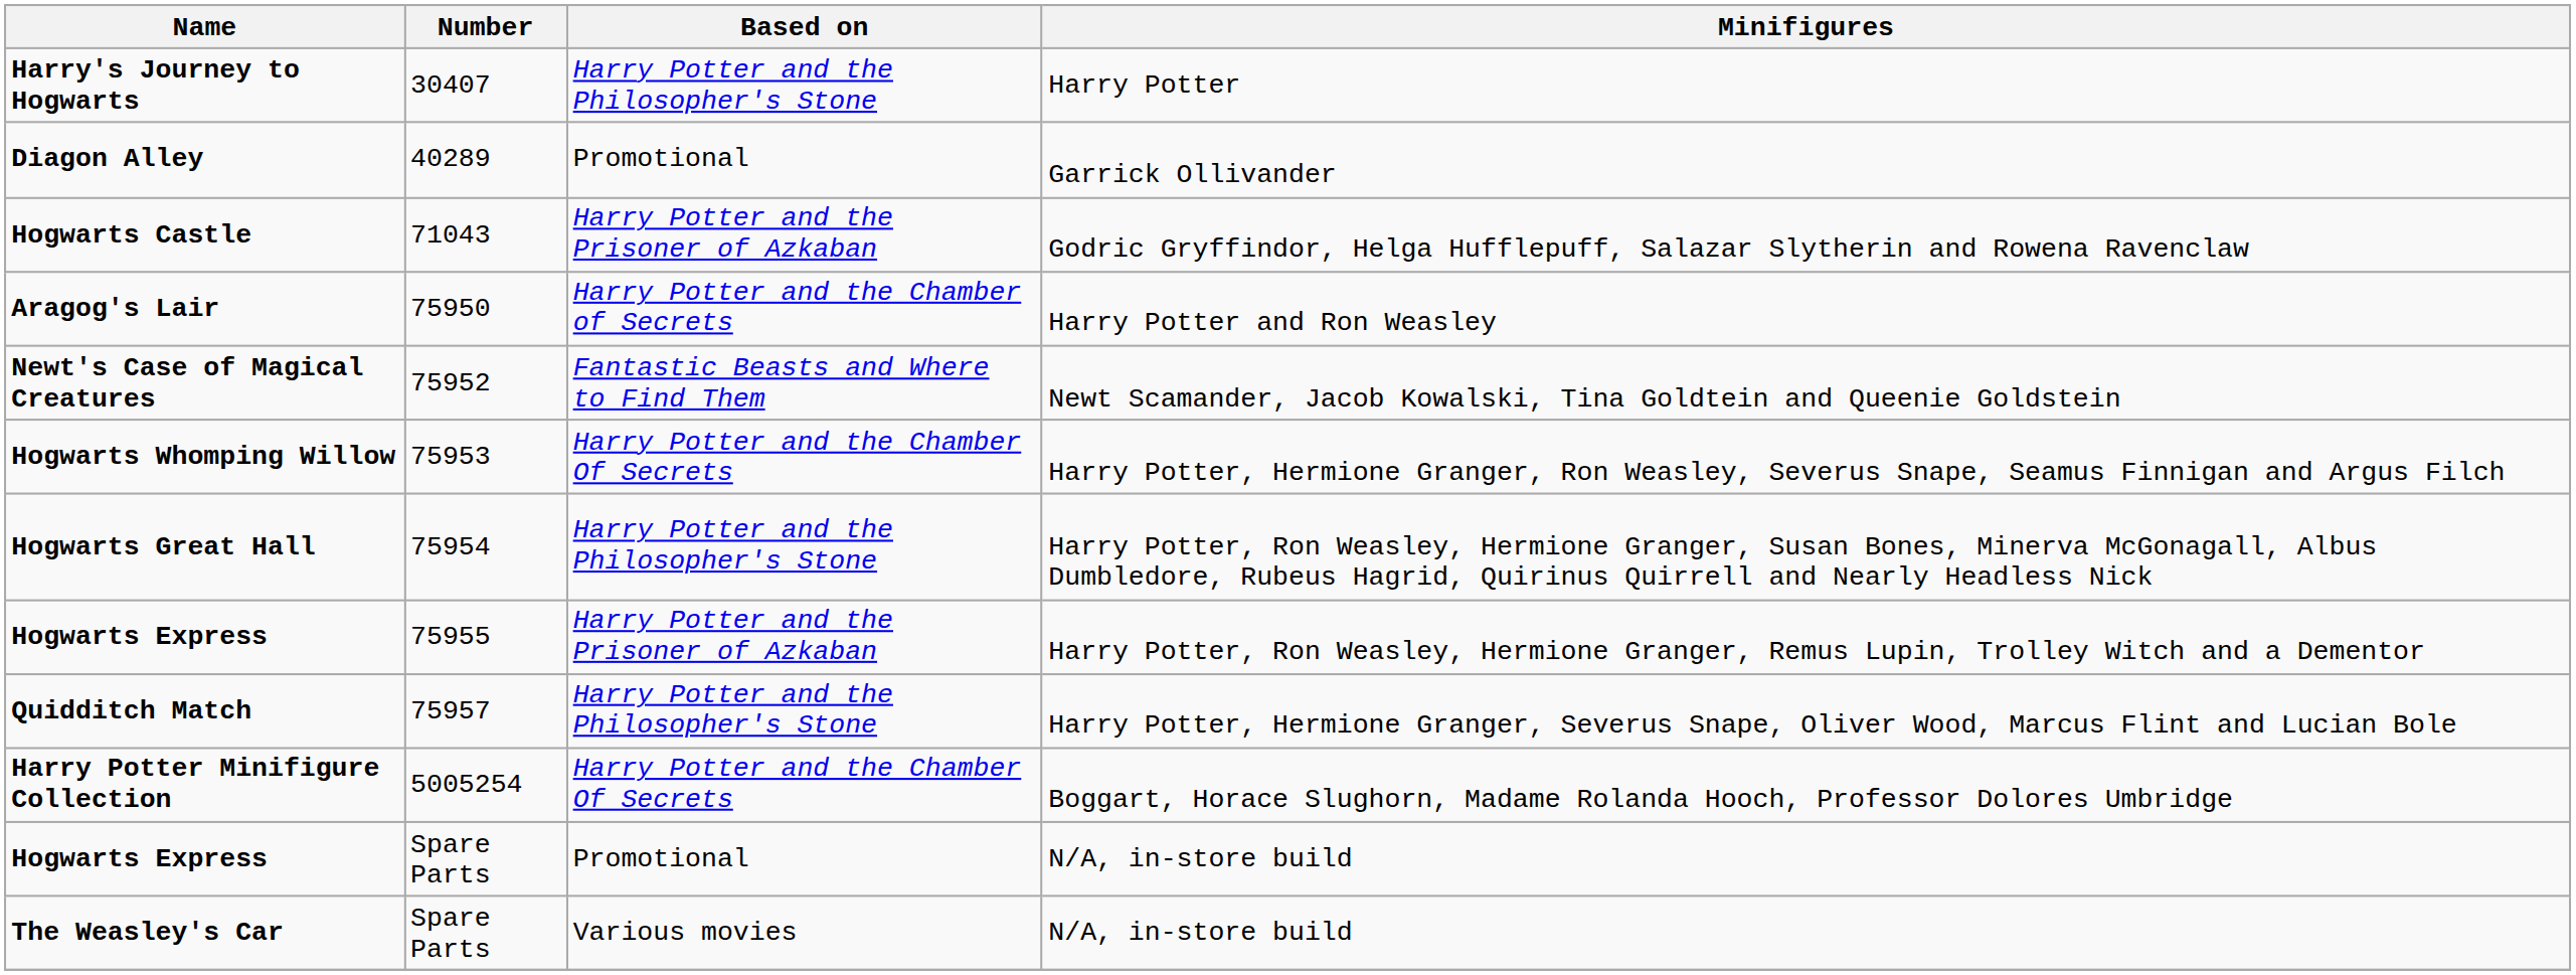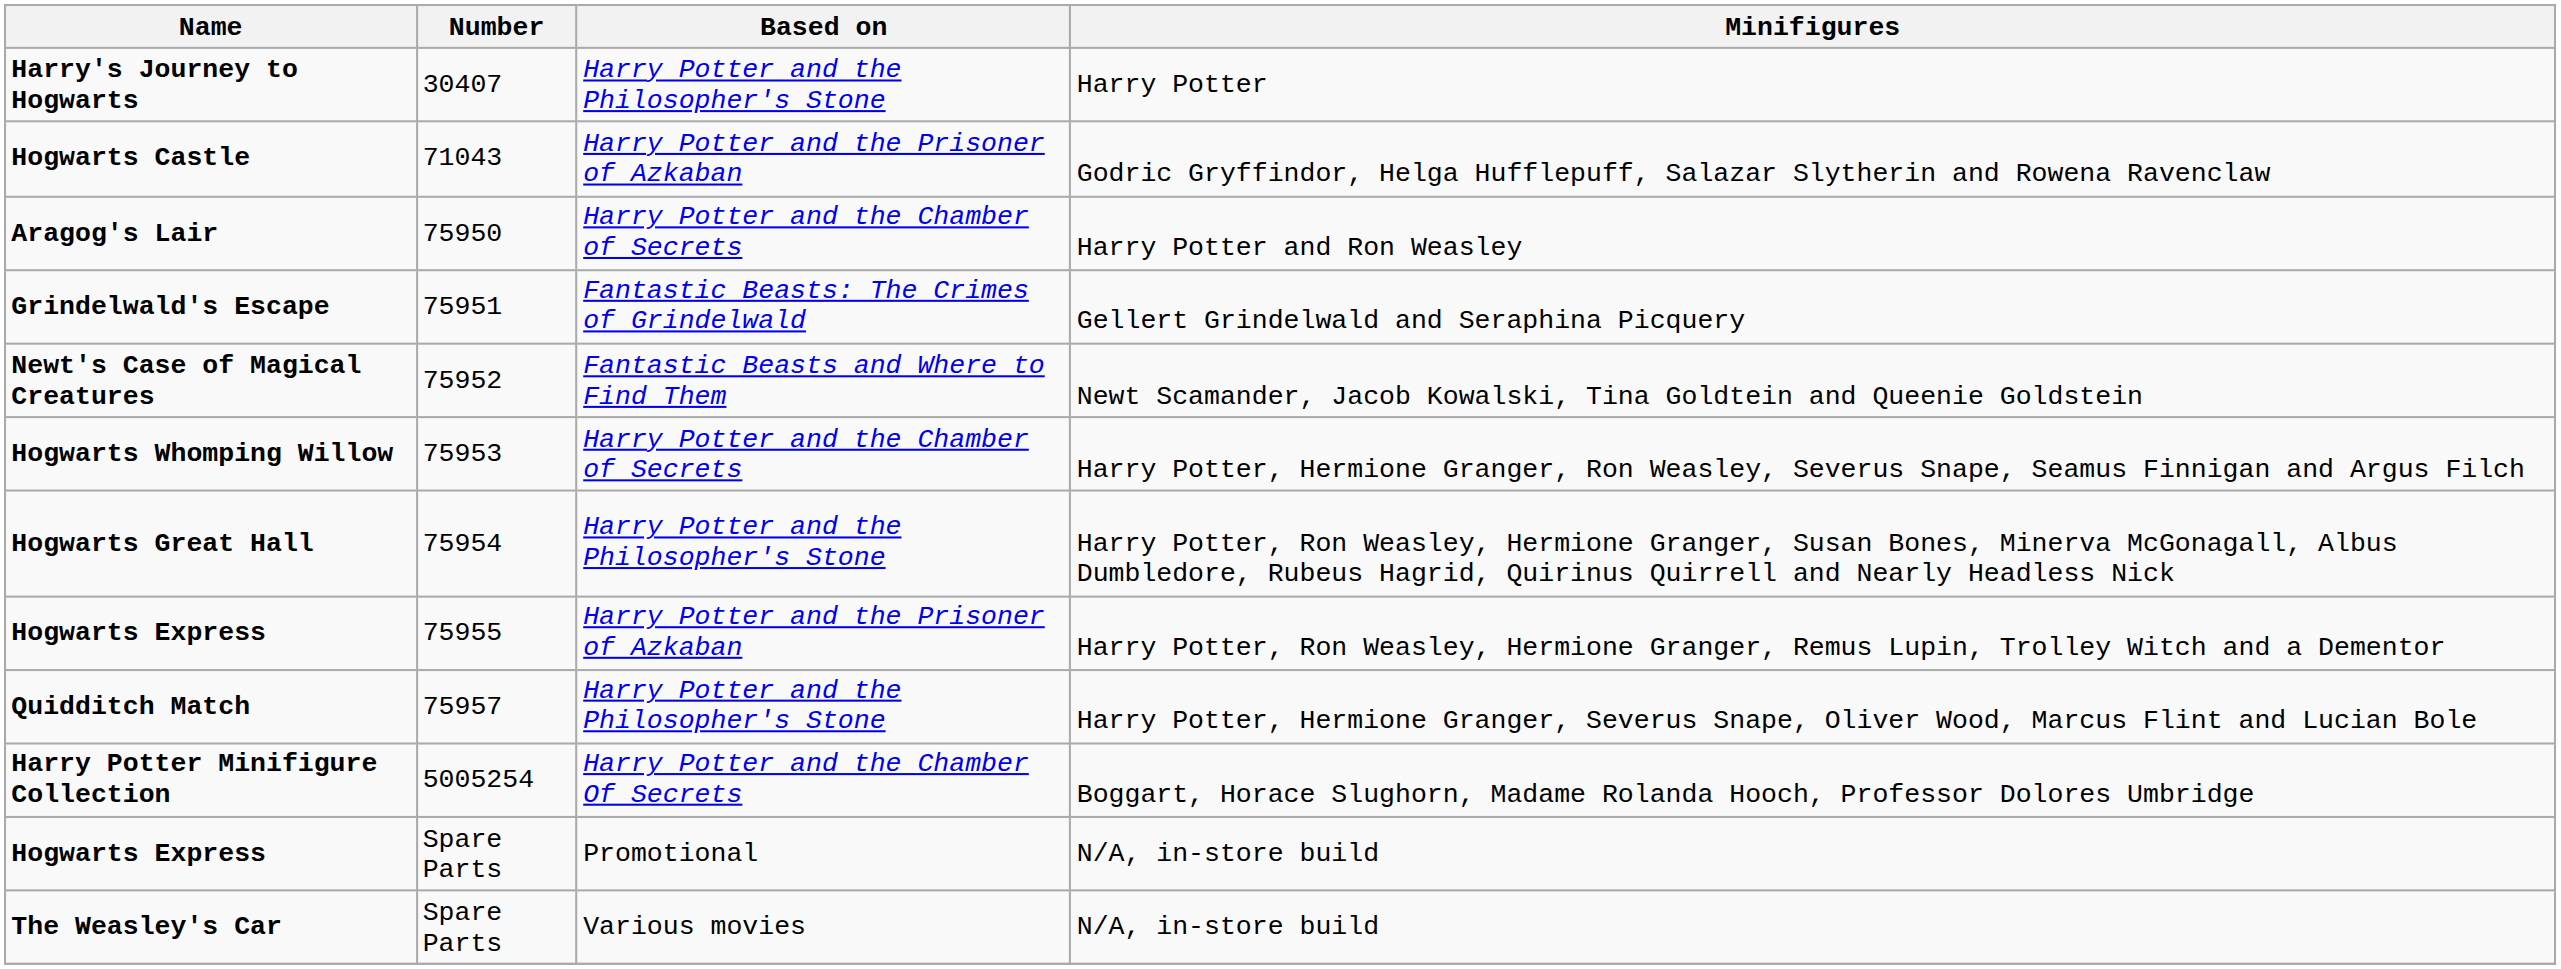- row: Diagon Alley | 40289 | Promotional | Garrick Ollivander
+ row: Grindelwald's Escape | 75951 | Fantastic Beasts: The Crimes of Grindelwald | Gellert Grindelwald and Seraphina Picquery
Hogwarts Whomping Willow | Based on: Harry Potter and the Chamber Of Secrets -> Harry Potter and the Chamber of Secrets
